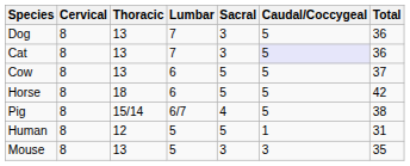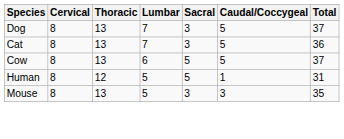Dog | Total: 36 -> 37
Cat | Caudal/Coccygeal: lavender background -> no background
- row: Horse | 8 | 18 | 6 | 5 | 5 | 42
- row: Pig | 8 | 15/14 | 6/7 | 4 | 5 | 38
